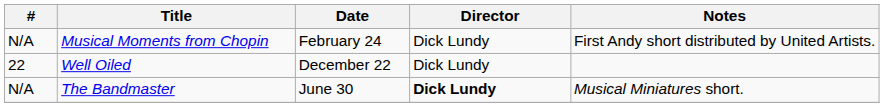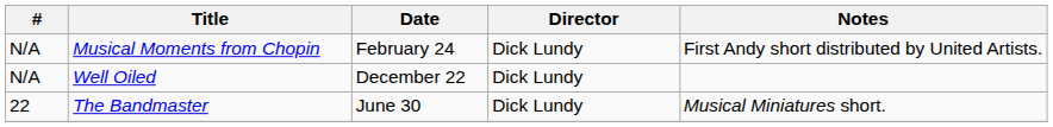Well Oiled | #: 22 -> N/A
The Bandmaster | #: N/A -> 22
The Bandmaster | Director: bold -> normal
